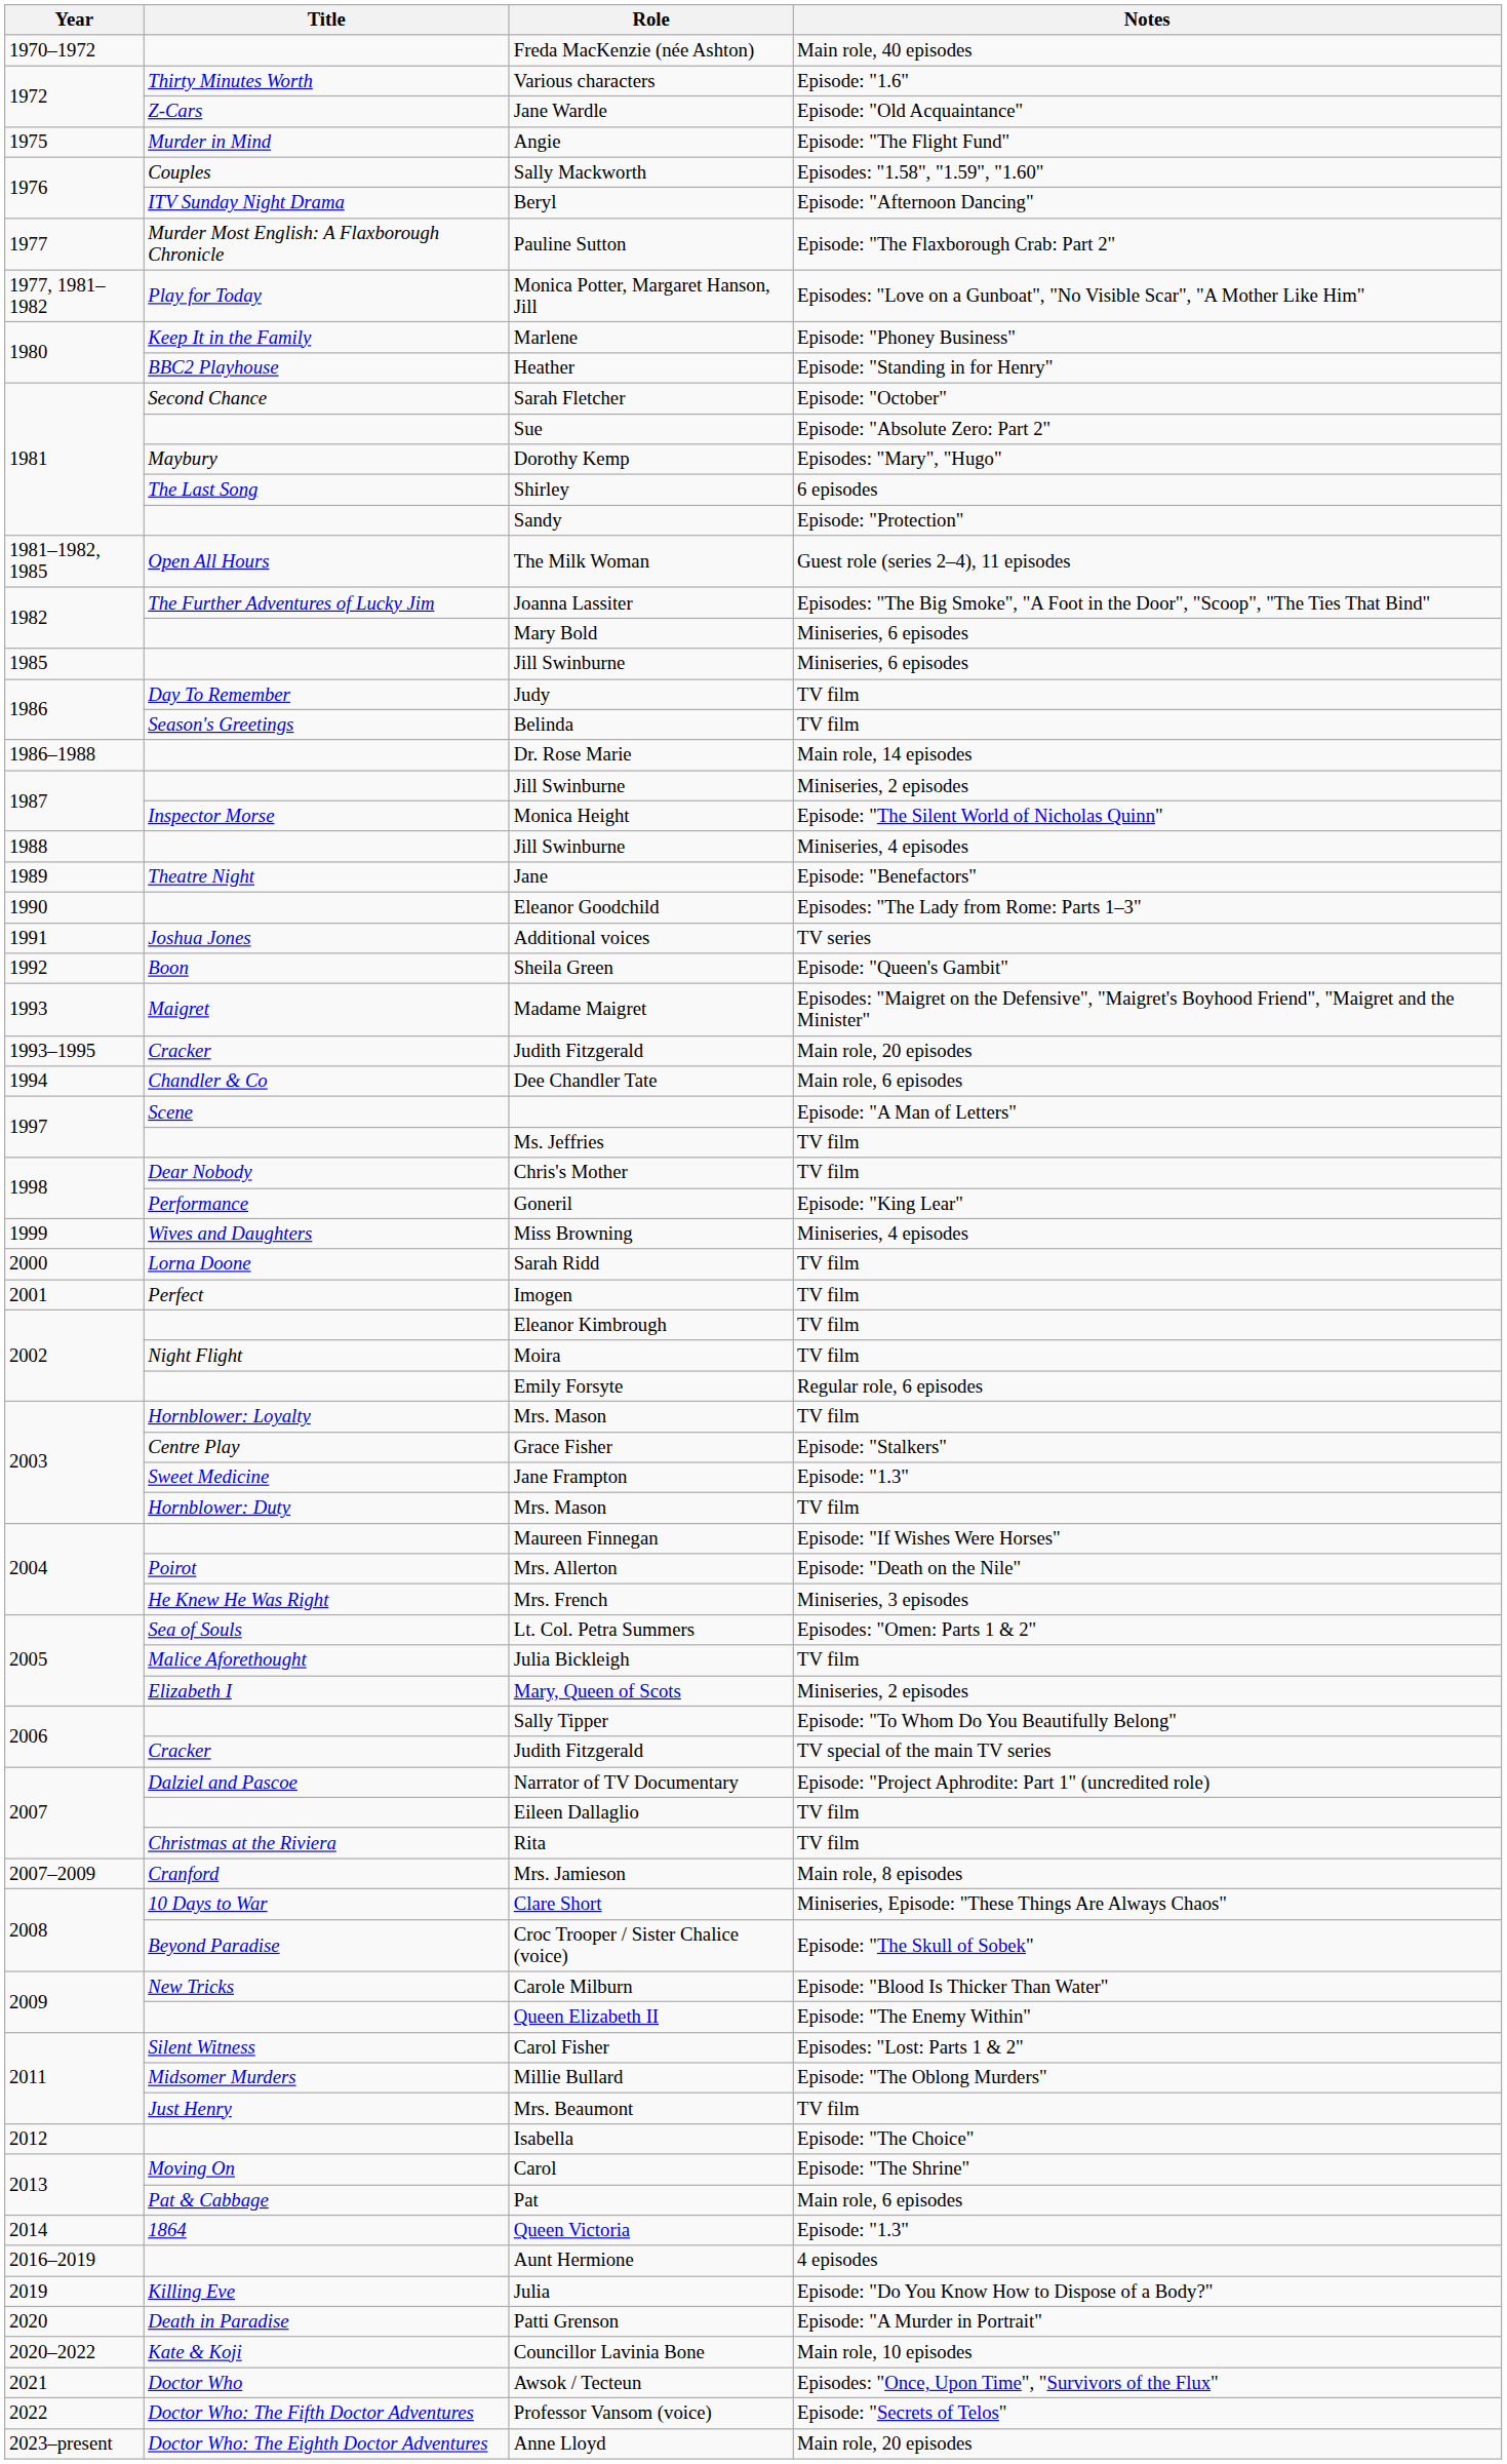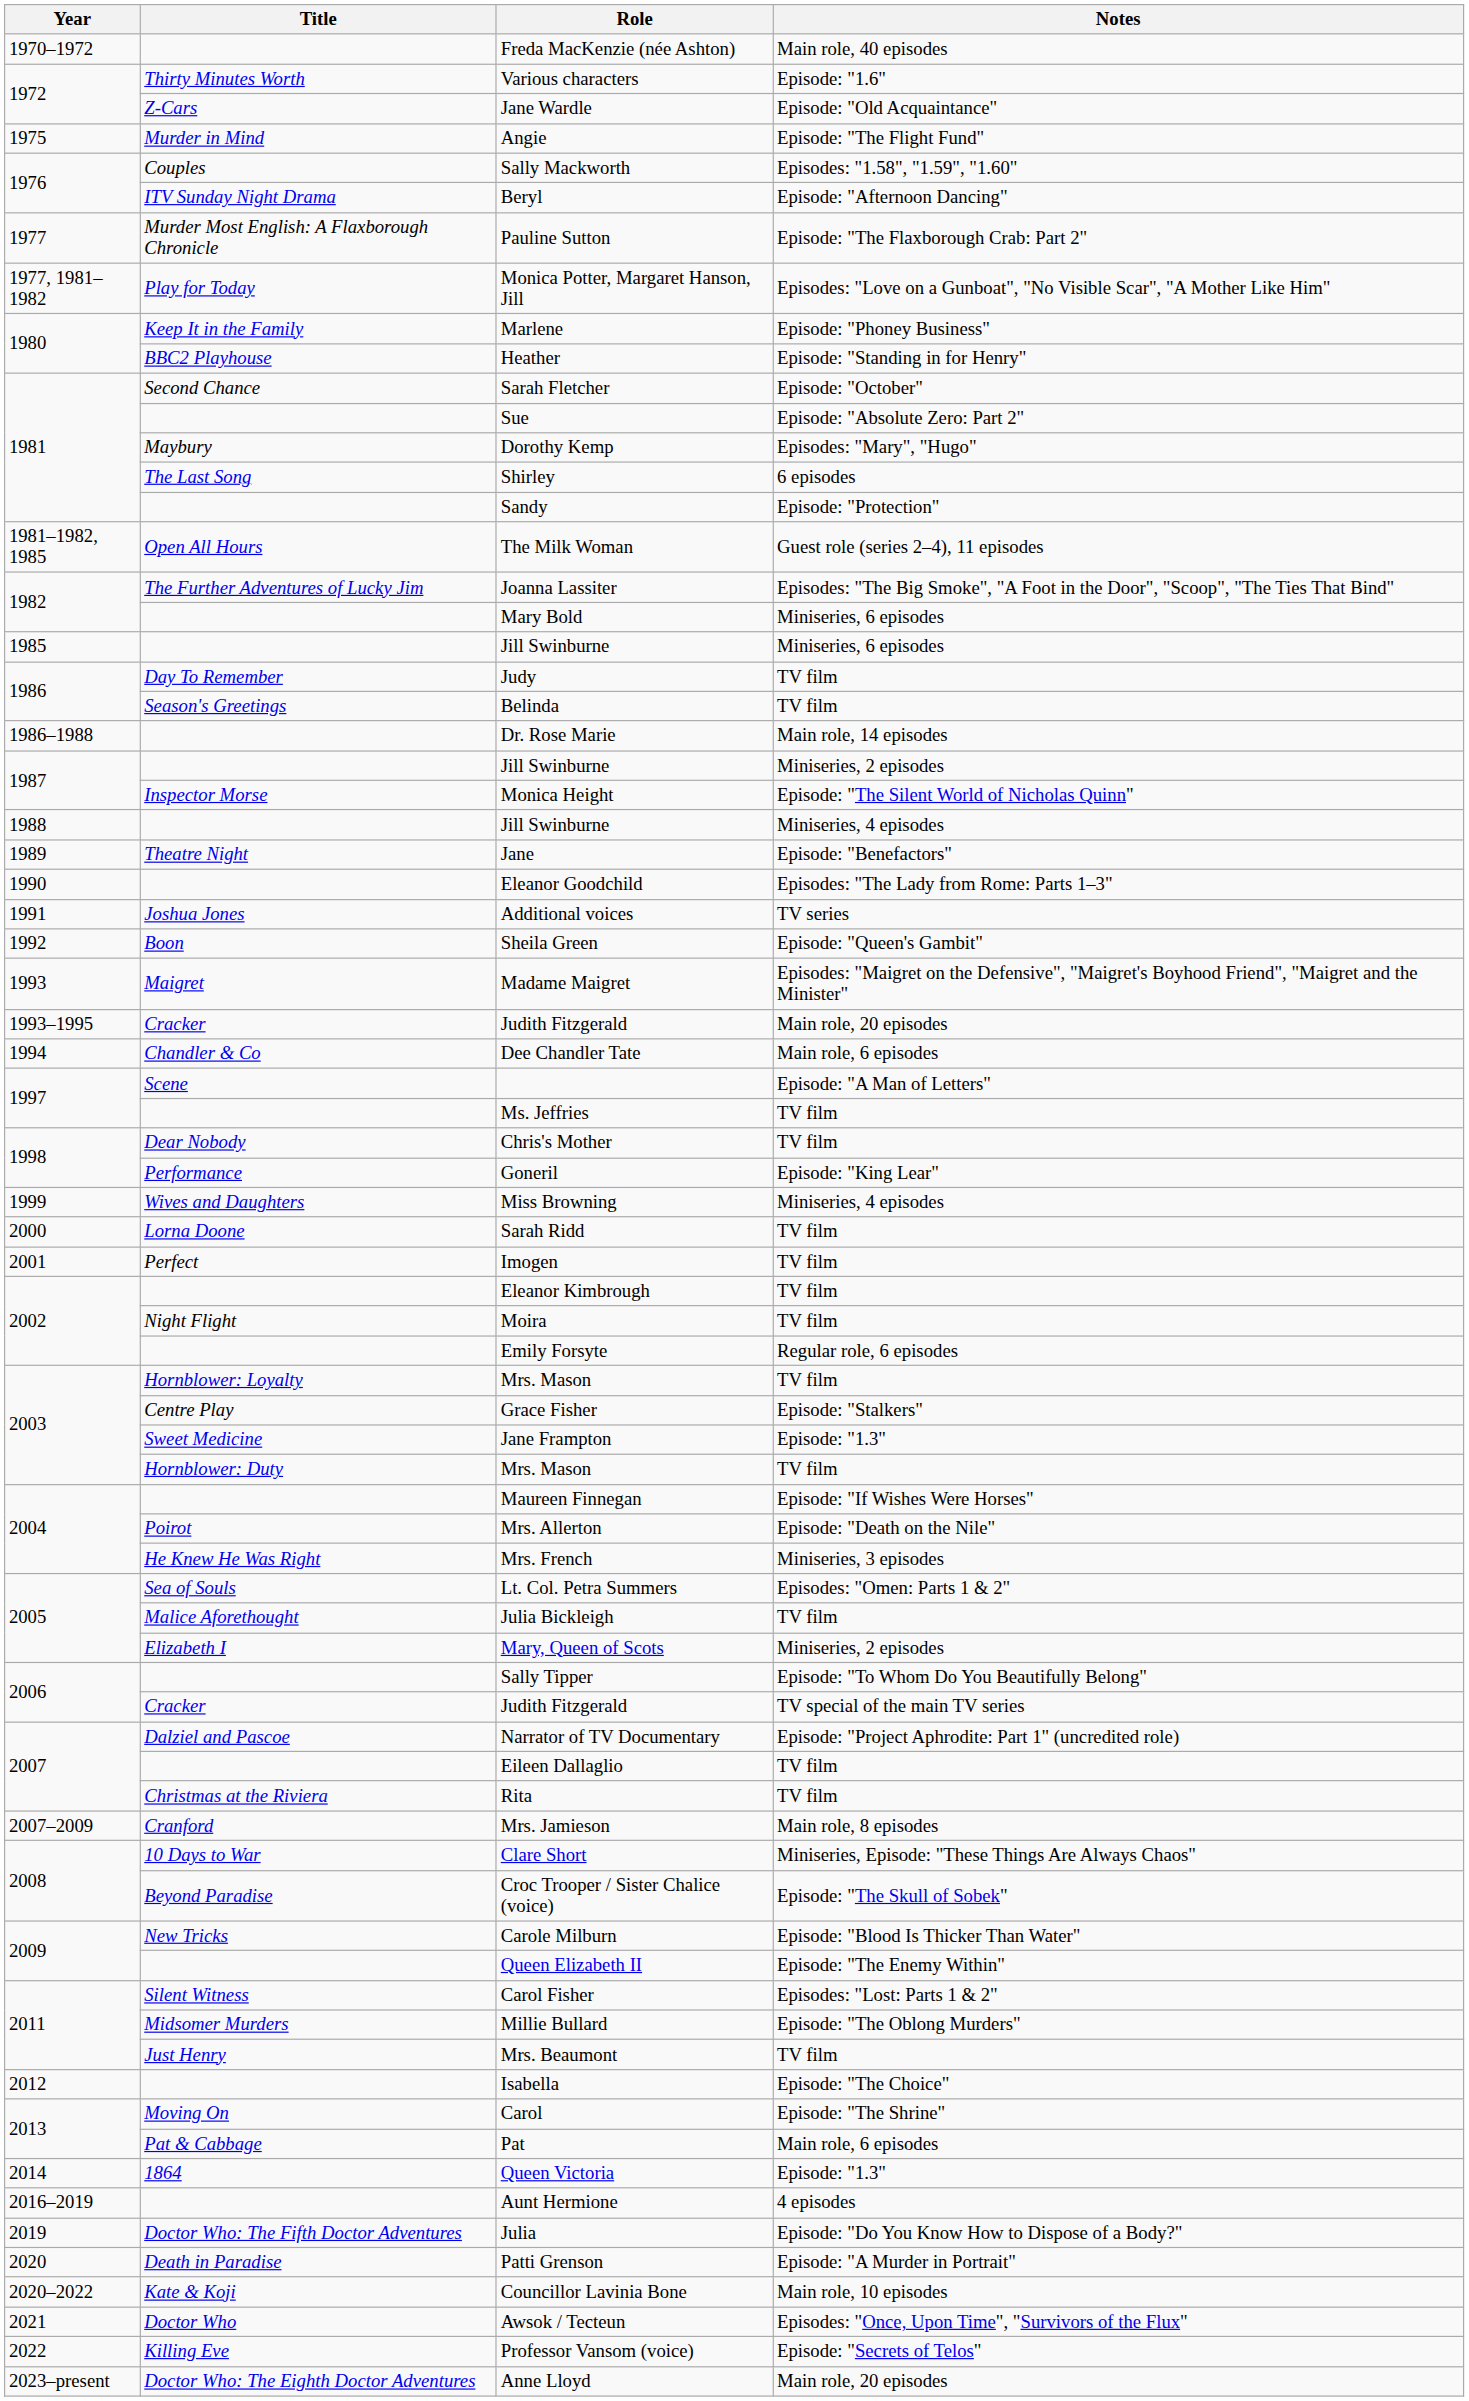Julia | Title: Killing Eve -> Doctor Who: The Fifth Doctor Adventures
Professor Vansom (voice) | Title: Doctor Who: The Fifth Doctor Adventures -> Killing Eve
